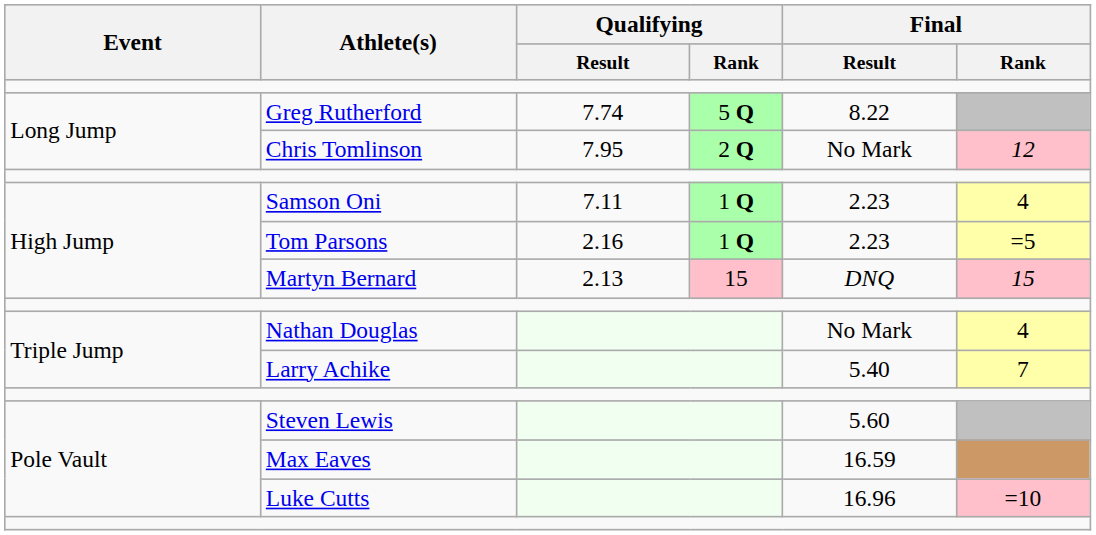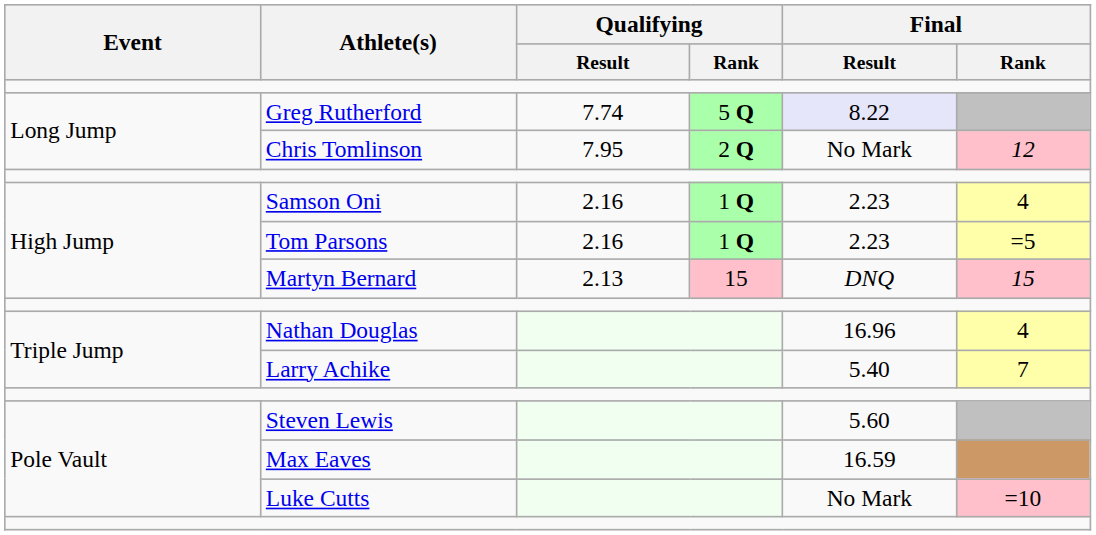Greg Rutherford | Final / Result: no background -> lavender background
Samson Oni | Qualifying / Result: 7.11 -> 2.16
Nathan Douglas | Final / Result: No Mark -> 16.96
Luke Cutts | Final / Result: 16.96 -> No Mark
